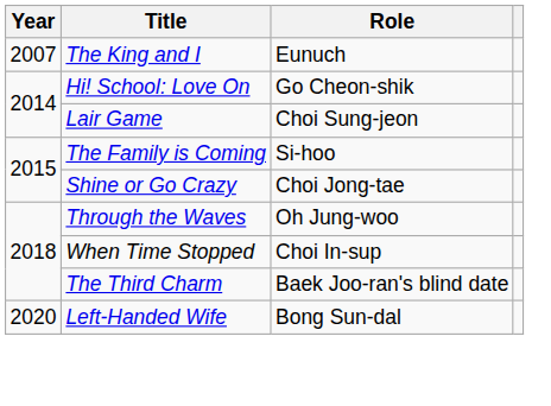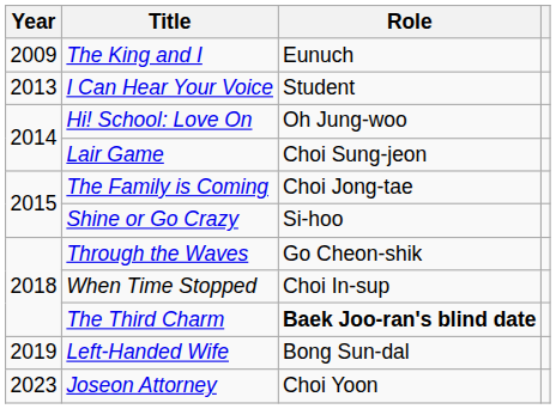The King and I | Year: 2007 -> 2009
+ row: 2013 | I Can Hear Your Voice | Student
Hi! School: Love On | Role: Go Cheon-shik -> Oh Jung-woo
The Family is Coming | Role: Si-hoo -> Choi Jong-tae
Shine or Go Crazy | Role: Choi Jong-tae -> Si-hoo
Through the Waves | Role: Oh Jung-woo -> Go Cheon-shik
The Third Charm | Role: normal -> bold
Left-Handed Wife | Year: 2020 -> 2019
+ row: 2023 | Joseon Attorney | Choi Yoon
